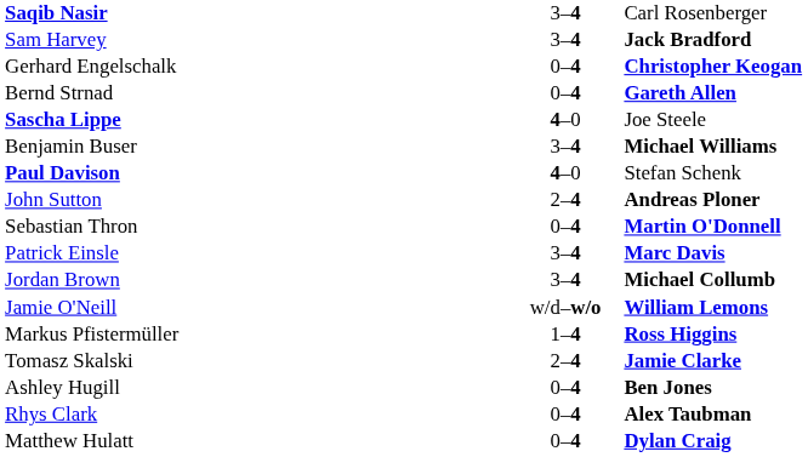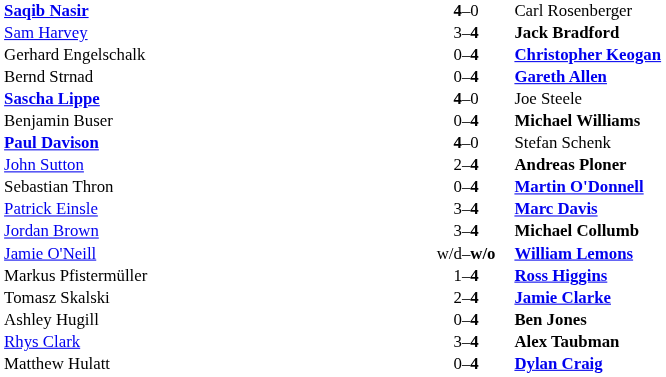Saqib Nasir | column 2: 3–4 -> 4–0
Benjamin Buser | column 2: 3–4 -> 0–4
Rhys Clark | column 2: 0–4 -> 3–4
